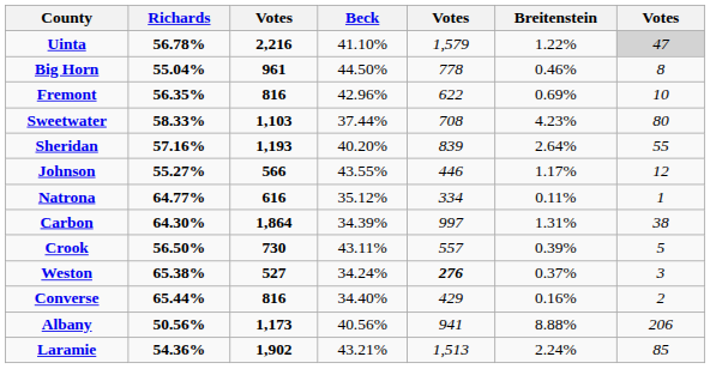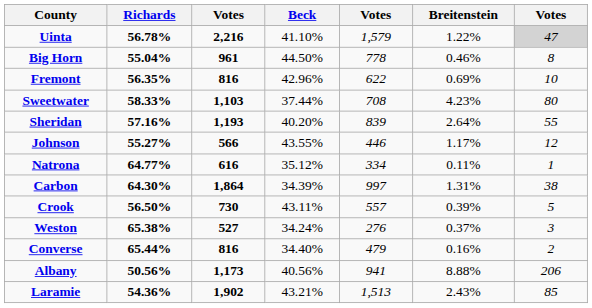Weston | column 5: bold -> normal
Converse | column 5: 429 -> 479
Laramie | Breitenstein: 2.24% -> 2.43%
